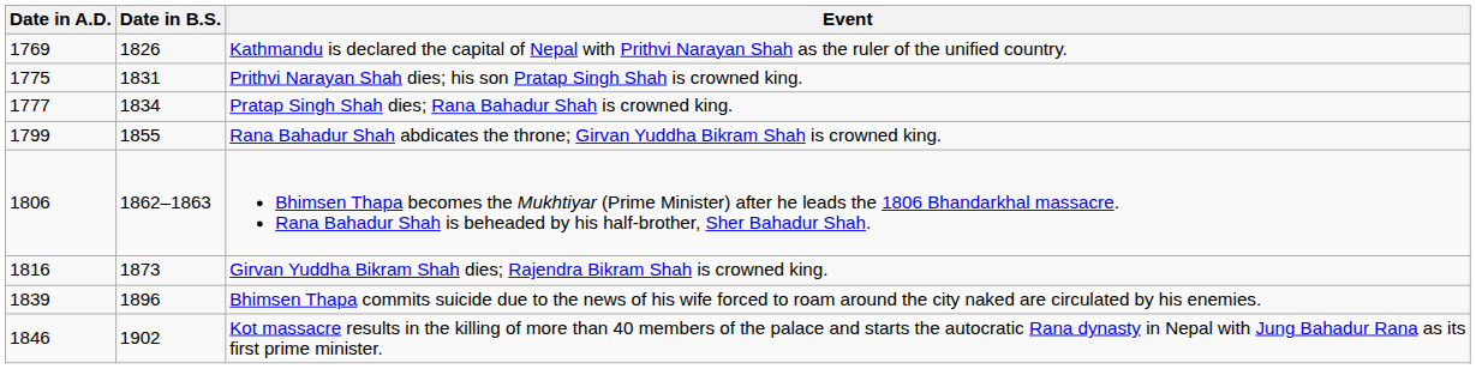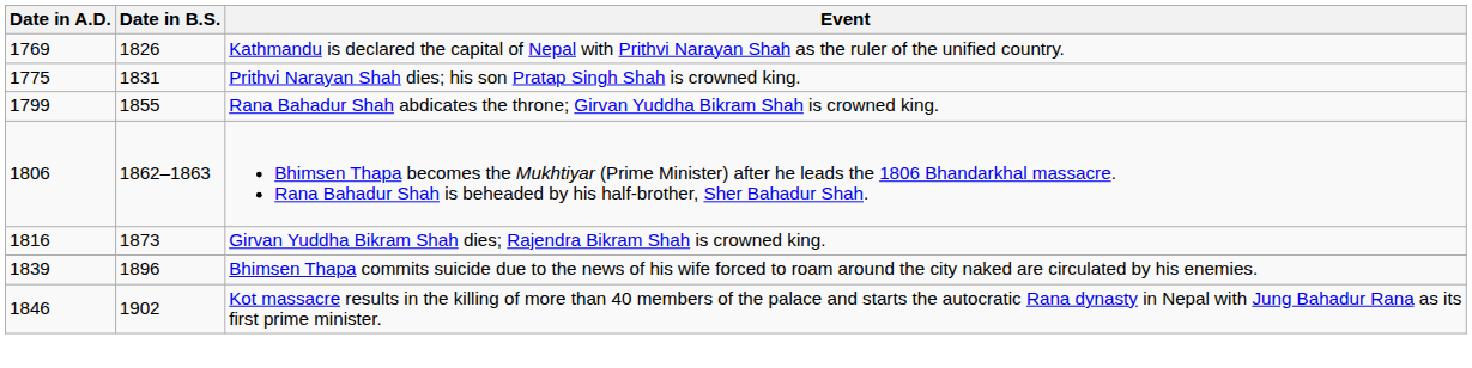- row: 1777 | 1834 | Pratap Singh Shah dies; Rana Bahadur Shah is crowned king.
